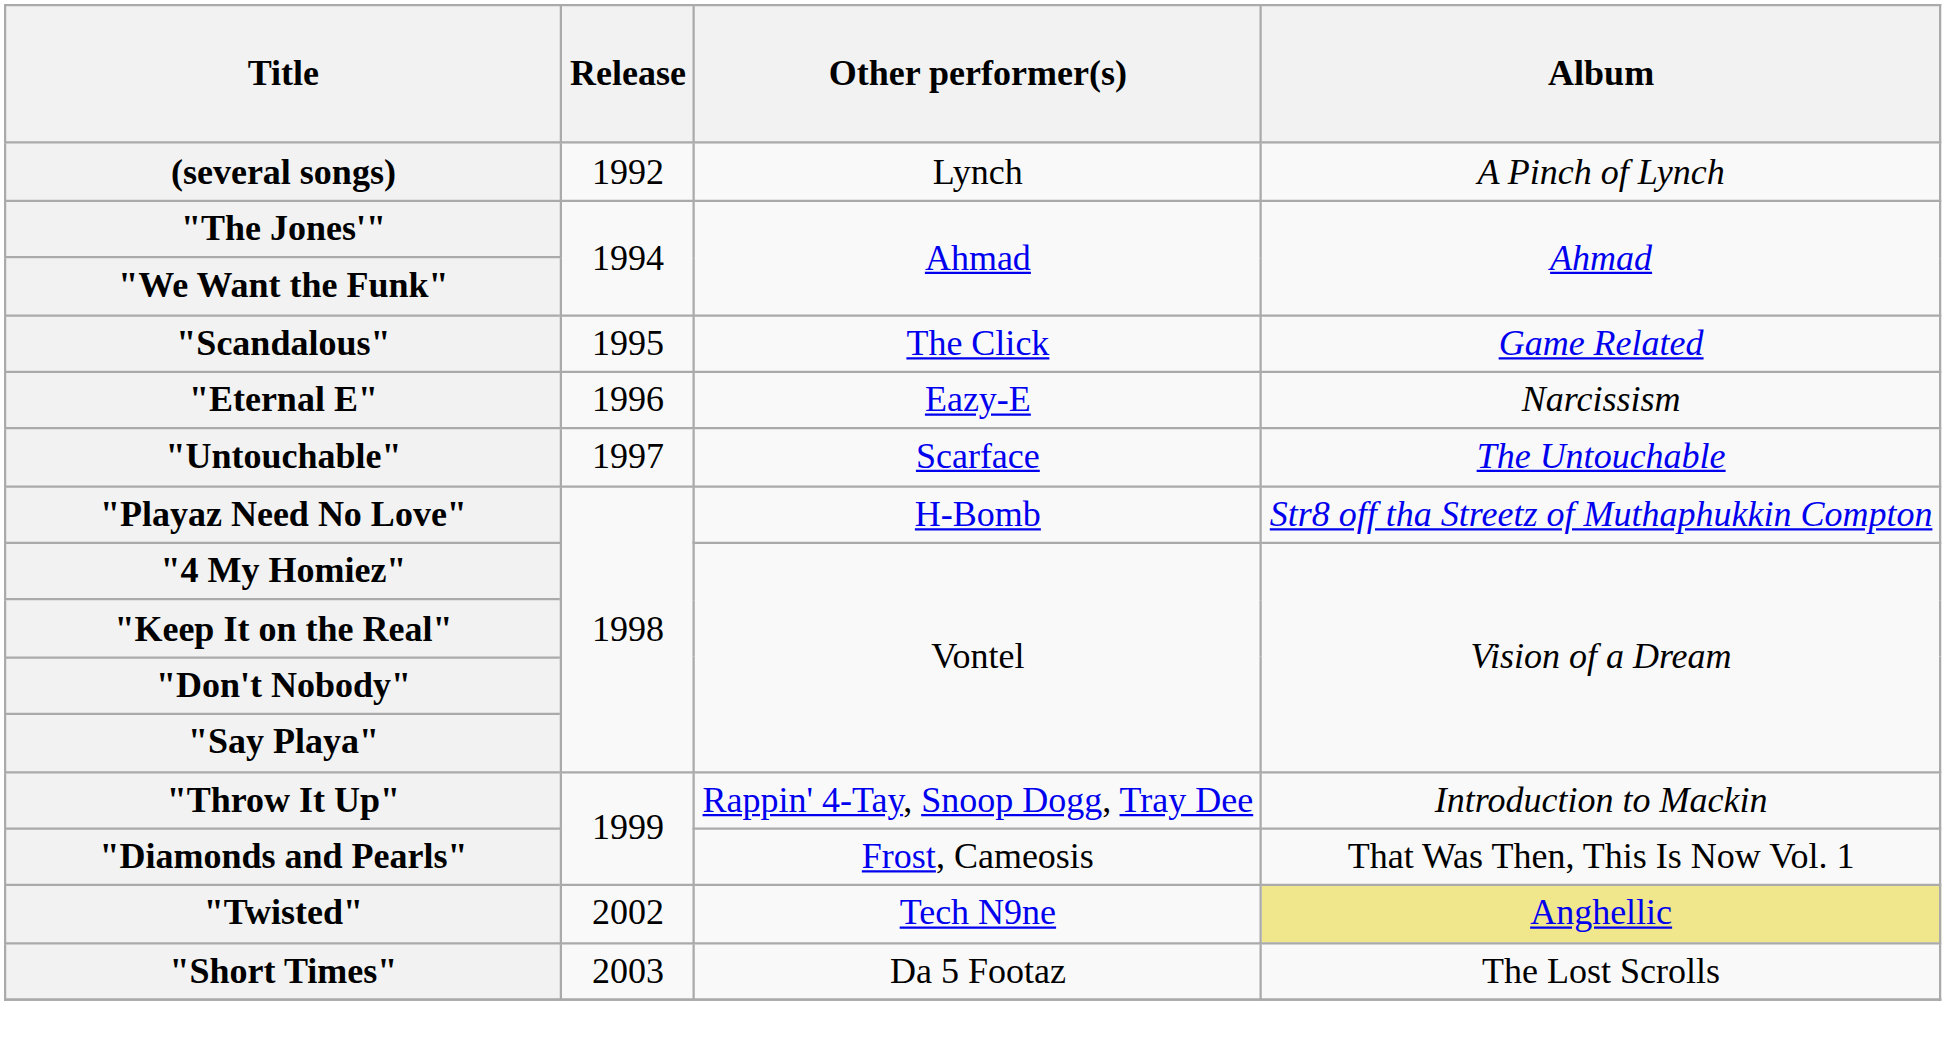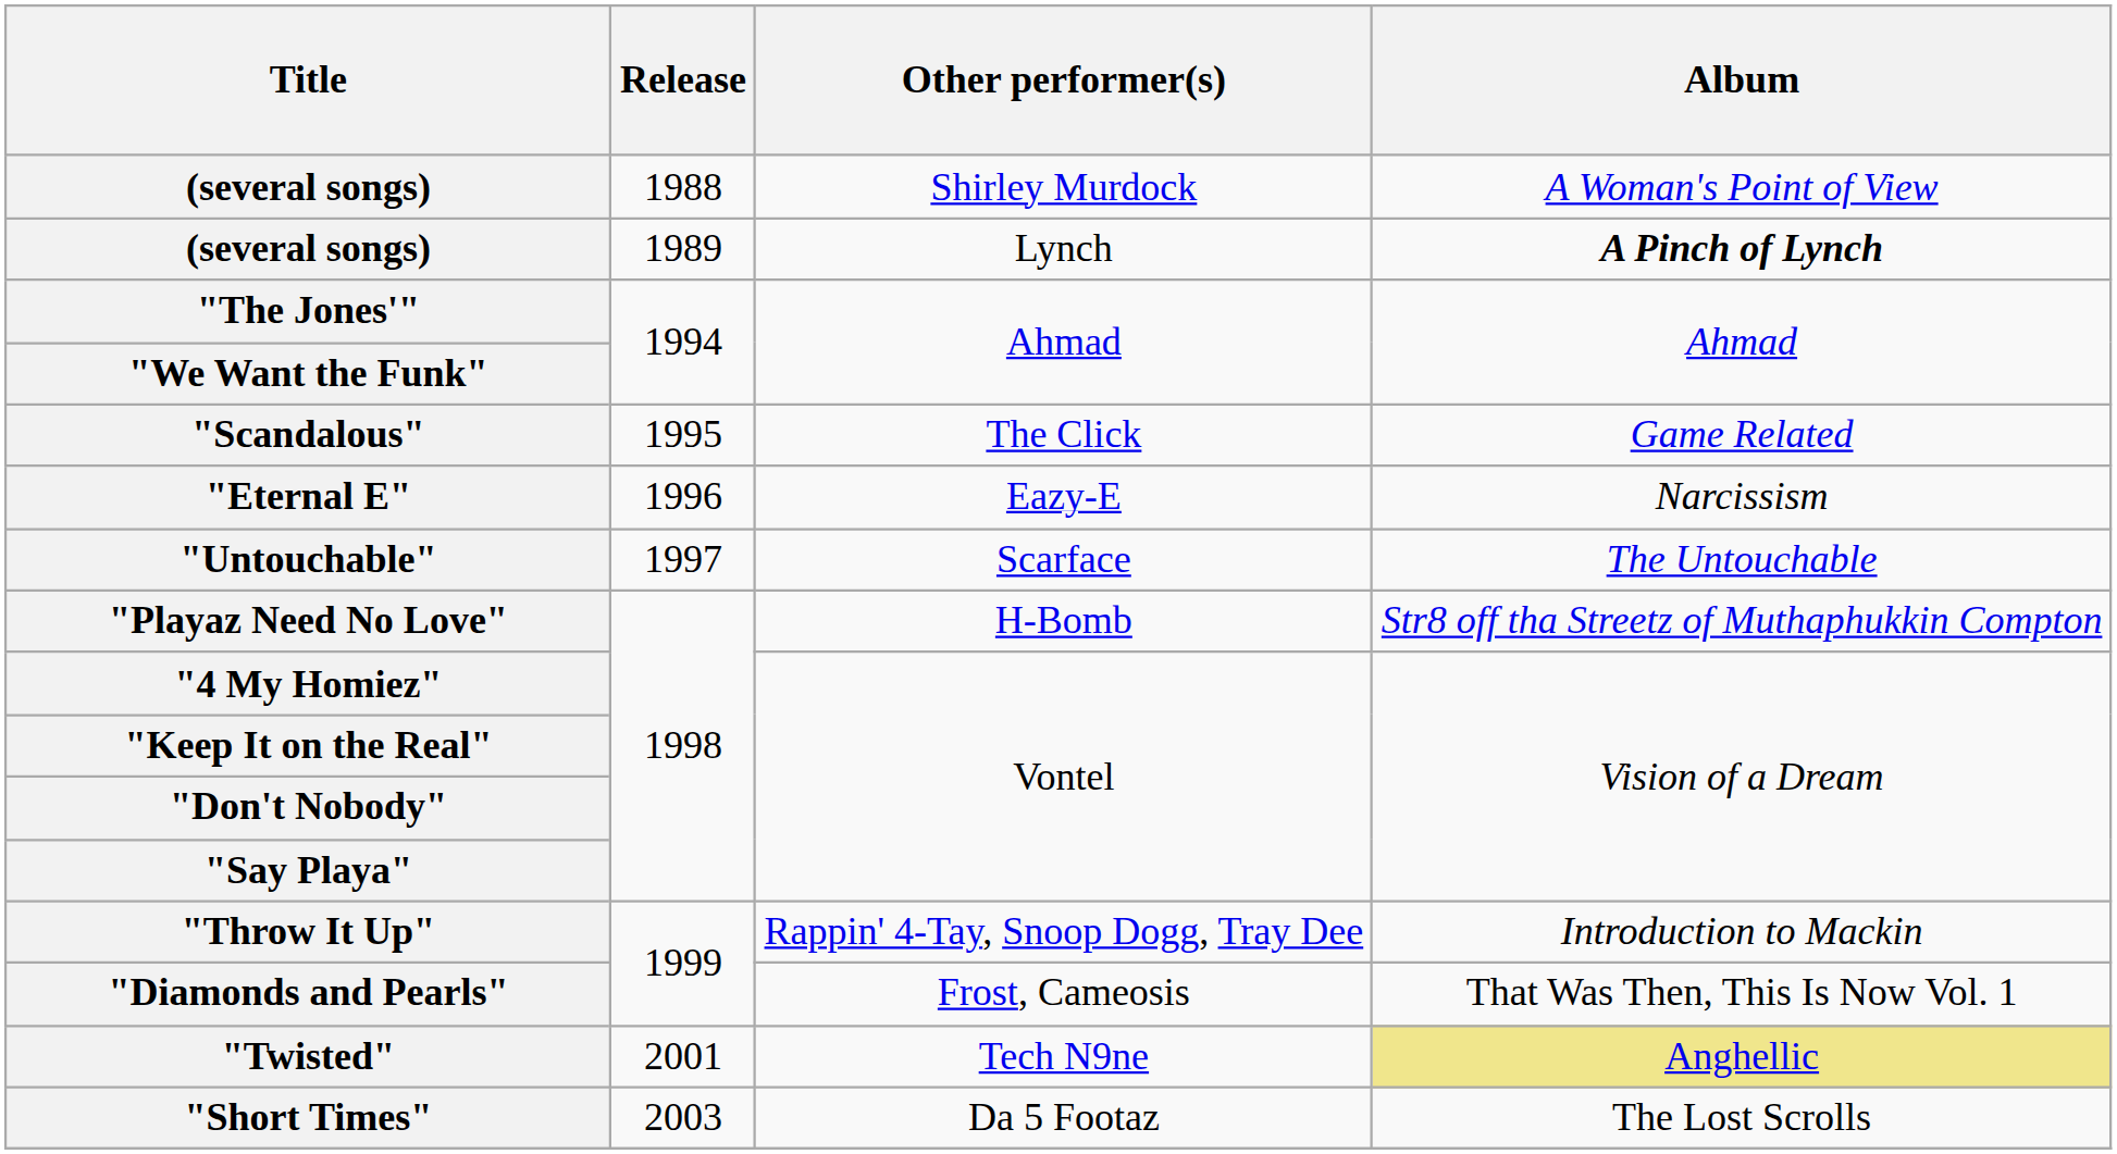+ row: (several songs) | 1988 | Shirley Murdock | A Woman's Point of View
(several songs) / Lynch | Release: 1992 -> 1989
(several songs) / Lynch | Album: normal -> bold
"Twisted" | Release: 2002 -> 2001
